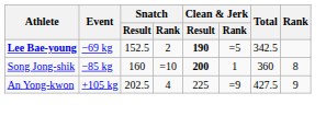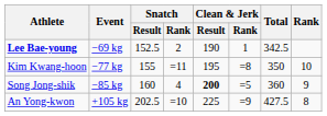Lee Bae-young | Clean & Jerk / Result: bold -> normal
Lee Bae-young | Clean & Jerk / Rank: =5 -> 1
+ row: Kim Kwang-hoon | −77 kg | 155 | =11 | 195 | =8 | 350 | 10
Song Jong-shik | Snatch / Rank: =10 -> 4
Song Jong-shik | Clean & Jerk / Rank: 1 -> =5
Song Jong-shik | Rank: 8 -> 9
An Yong-kwon | Snatch / Rank: 4 -> =10
An Yong-kwon | Rank: 9 -> 8
